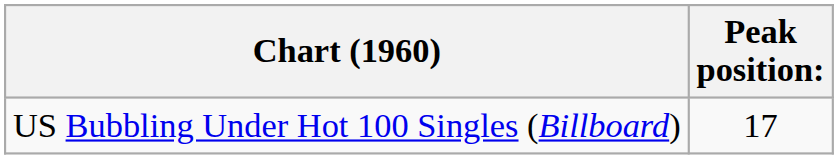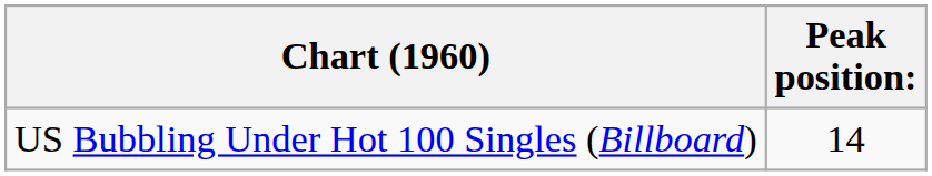US Bubbling Under Hot 100 Singles (Billboard) | Peak position:: 17 -> 14
